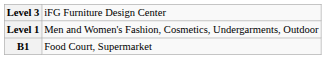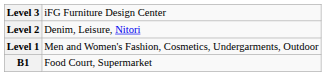+ row: Level 2 | Denim, Leisure, Nitori
